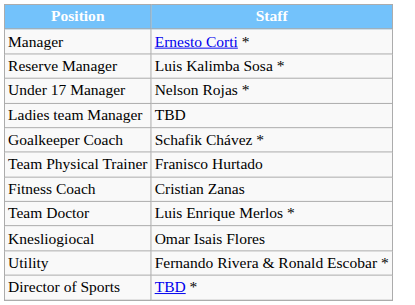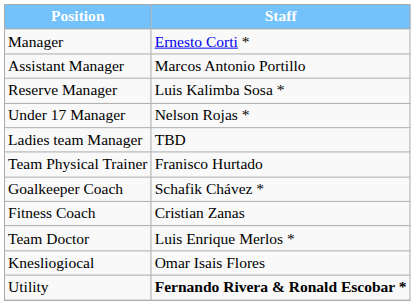+ row: Assistant Manager | Marcos Antonio Portillo
rows swapped: Goalkeeper Coach <-> Team Physical Trainer
Utility | Staff: normal -> bold
- row: Director of Sports | TBD *
